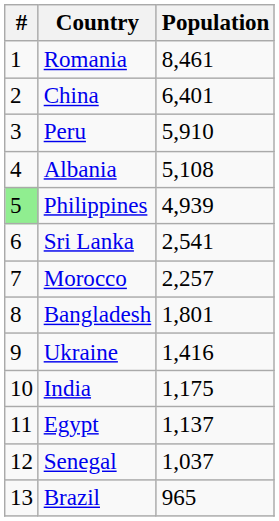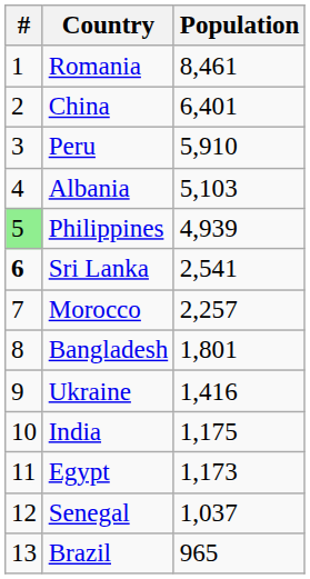Albania | Population: 5,108 -> 5,103
Sri Lanka | #: normal -> bold
Egypt | Population: 1,137 -> 1,173
